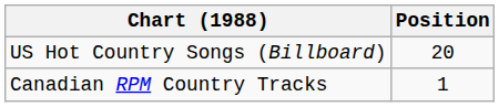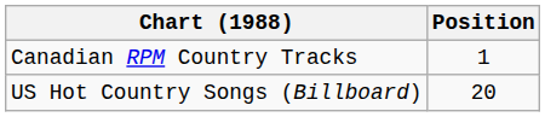rows swapped: Canadian RPM Country Tracks <-> US Hot Country Songs (Billboard)
